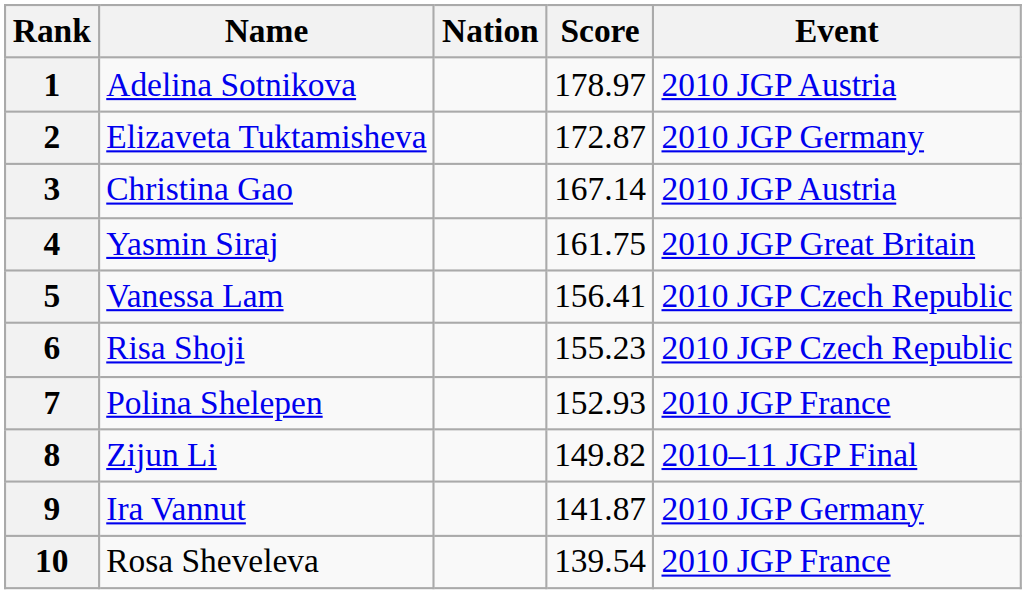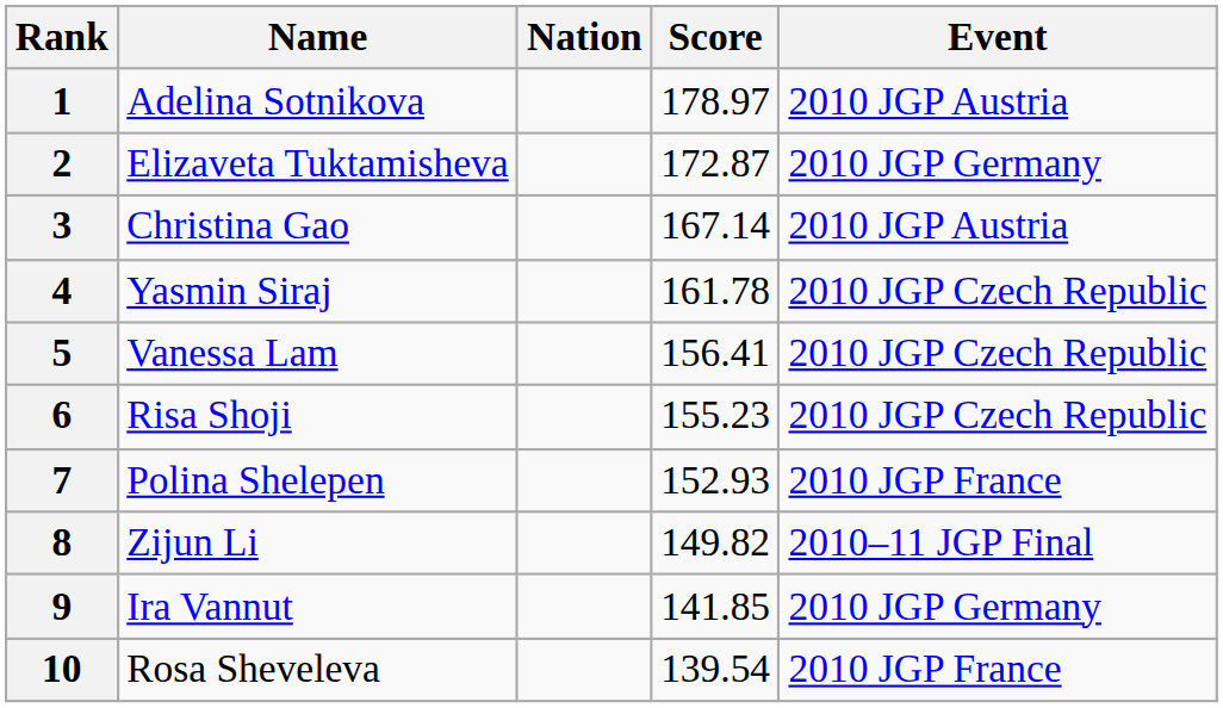4 | Score: 161.75 -> 161.78
4 | Event: 2010 JGP Great Britain -> 2010 JGP Czech Republic
9 | Score: 141.87 -> 141.85
